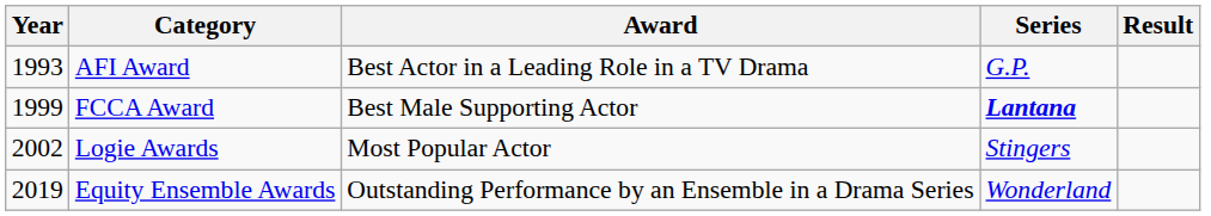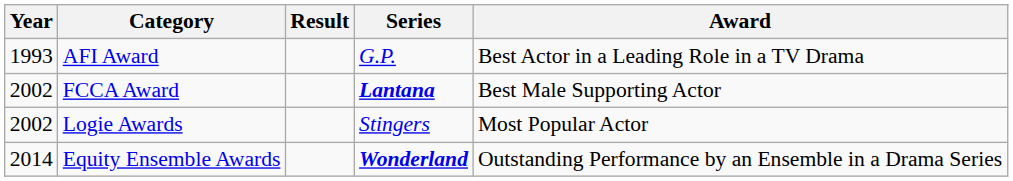columns swapped: Award <-> Result
FCCA Award | Year: 1999 -> 2002
Equity Ensemble Awards | Year: 2019 -> 2014
Equity Ensemble Awards | Series: normal -> bold
